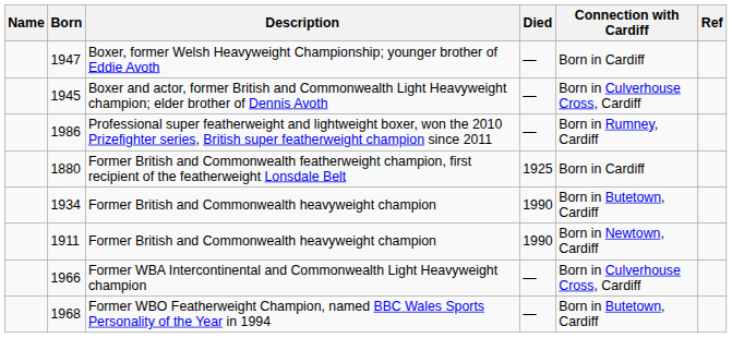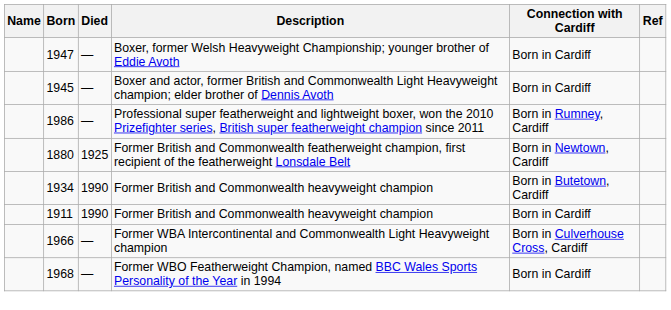columns swapped: Died <-> Description
1945 | Connection with Cardiff: Born in Culverhouse Cross, Cardiff -> Born in Cardiff
1880 | Connection with Cardiff: Born in Cardiff -> Born in Newtown, Cardiff
1911 | Connection with Cardiff: Born in Newtown, Cardiff -> Born in Cardiff
1968 | Connection with Cardiff: Born in Butetown, Cardiff -> Born in Cardiff
